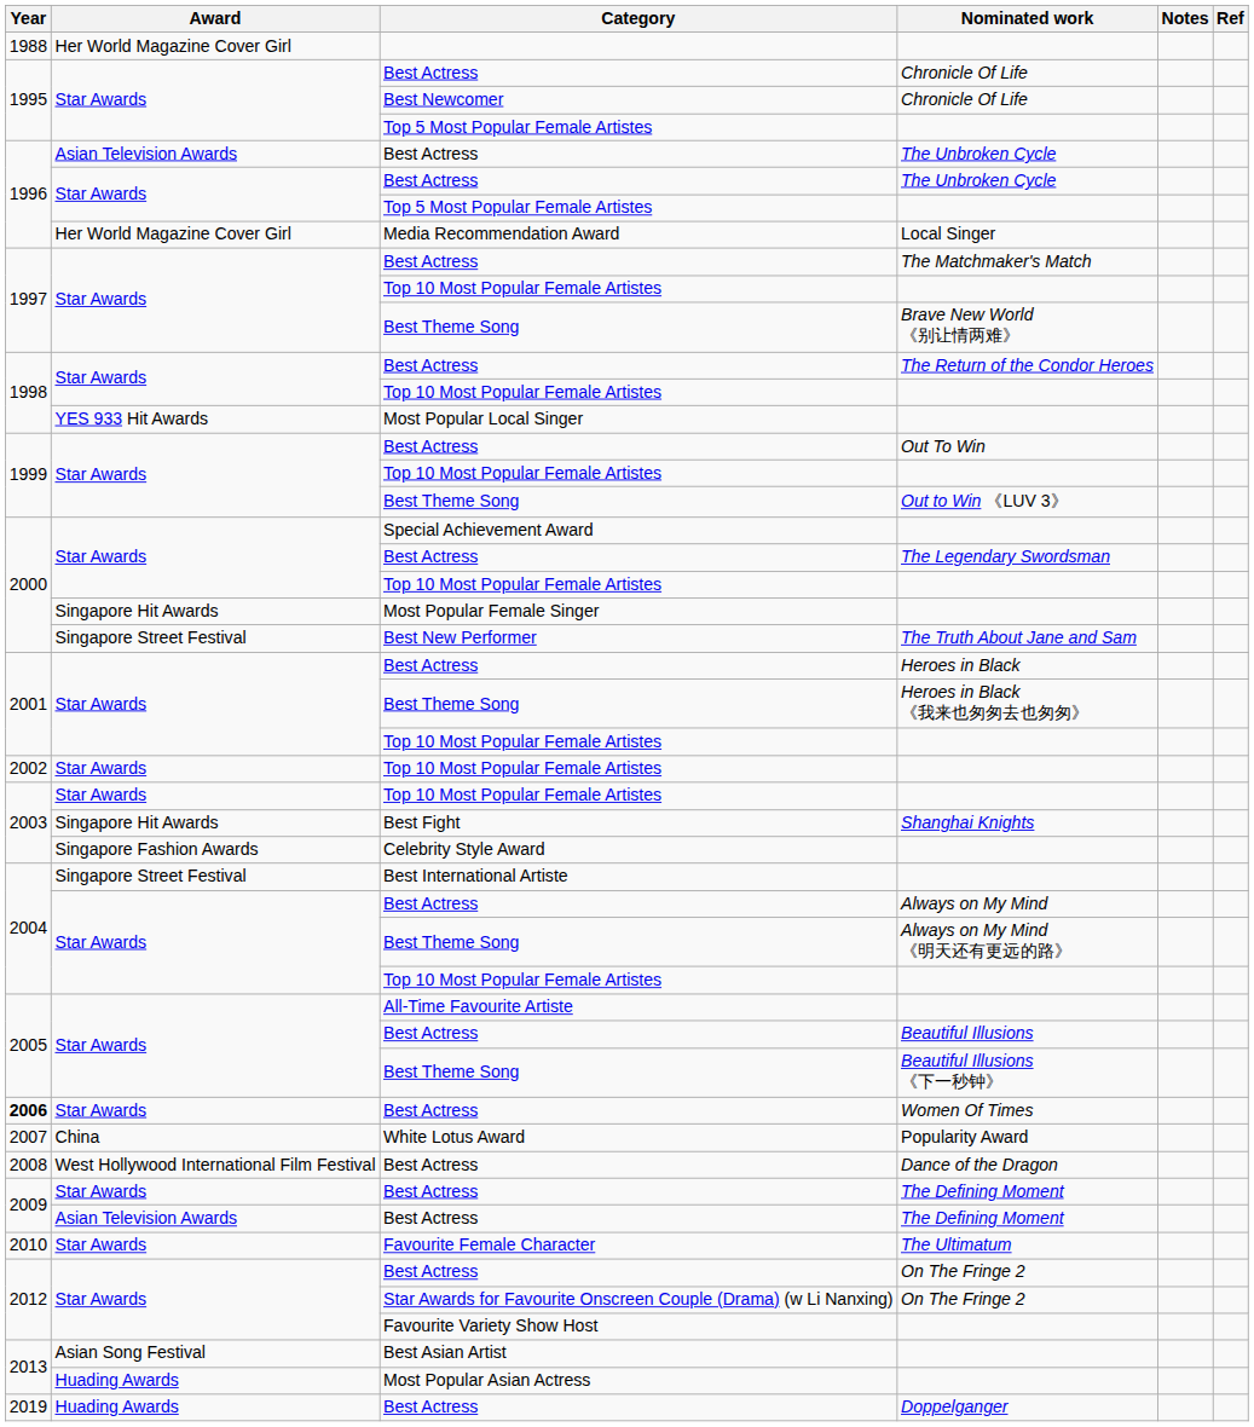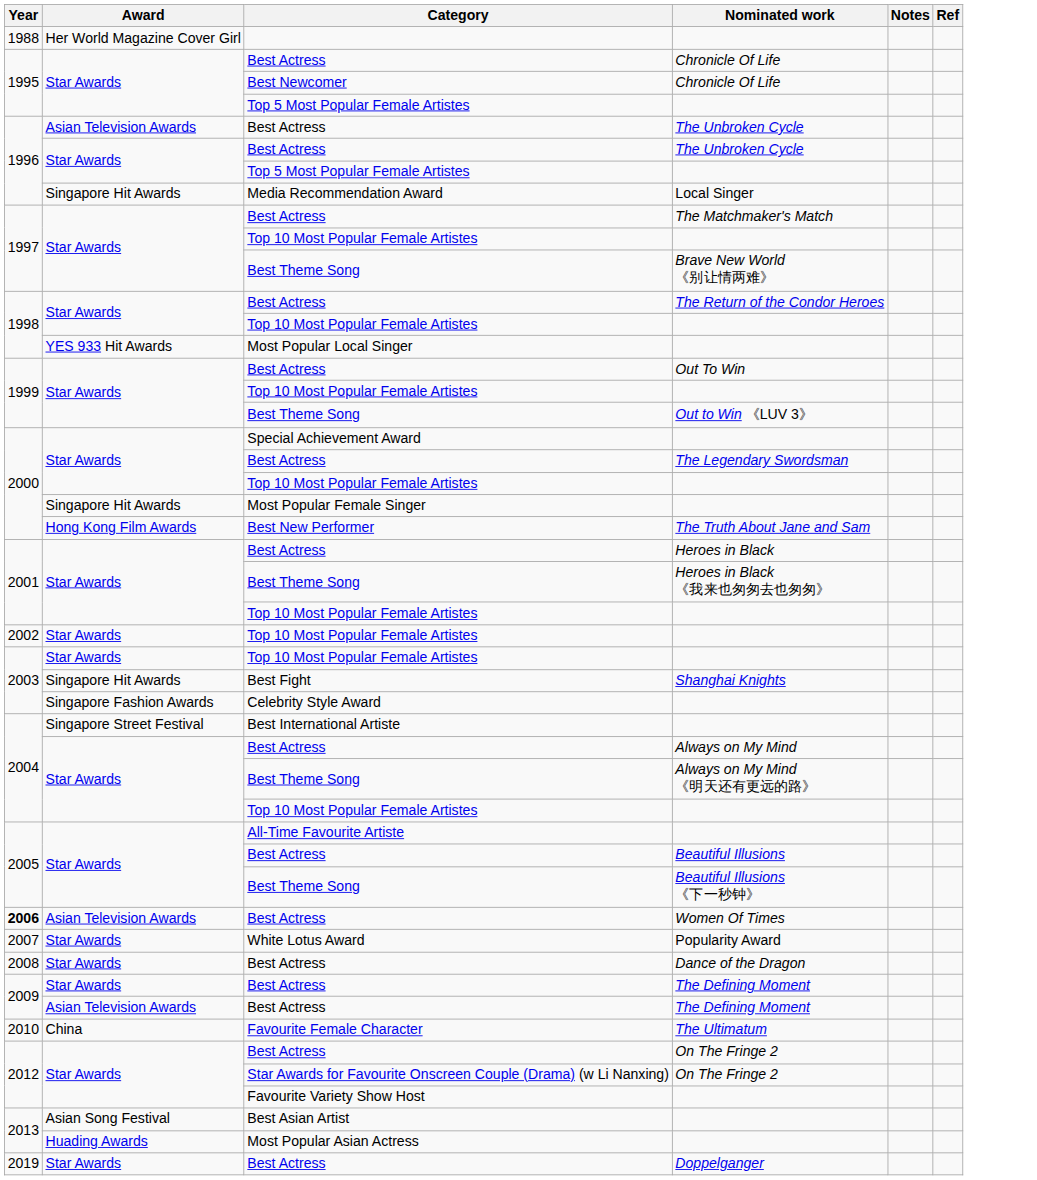Local Singer | Award: Her World Magazine Cover Girl -> Singapore Hit Awards
The Truth About Jane and Sam | Award: Singapore Street Festival -> Hong Kong Film Awards
Women Of Times | Award: Star Awards -> Asian Television Awards
Popularity Award | Award: China -> Star Awards
Dance of the Dragon | Award: West Hollywood International Film Festival -> Star Awards
The Ultimatum | Award: Star Awards -> China
Doppelganger | Award: Huading Awards -> Star Awards
